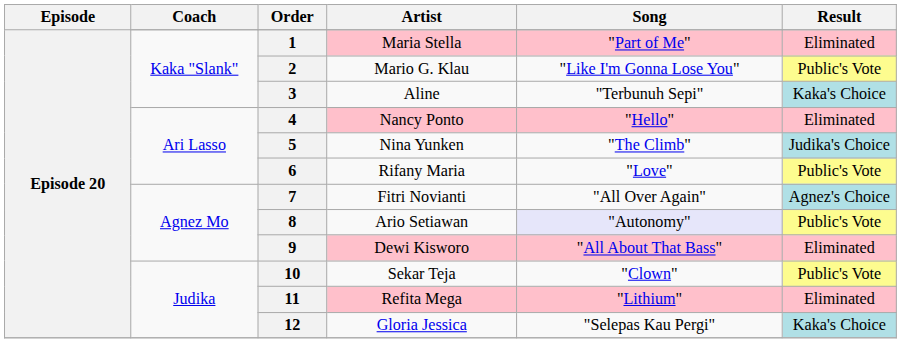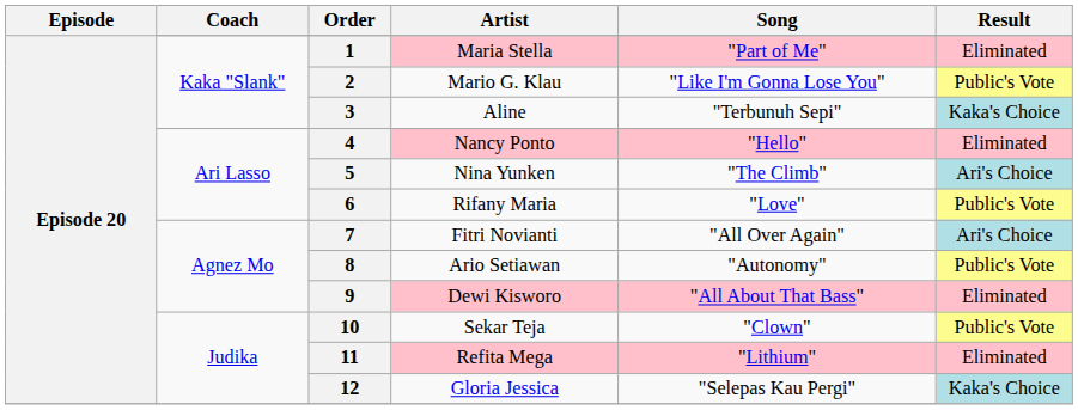5 | Result: Judika's Choice -> Ari's Choice
7 | Result: Agnez's Choice -> Ari's Choice
8 | Song: lavender background -> no background
